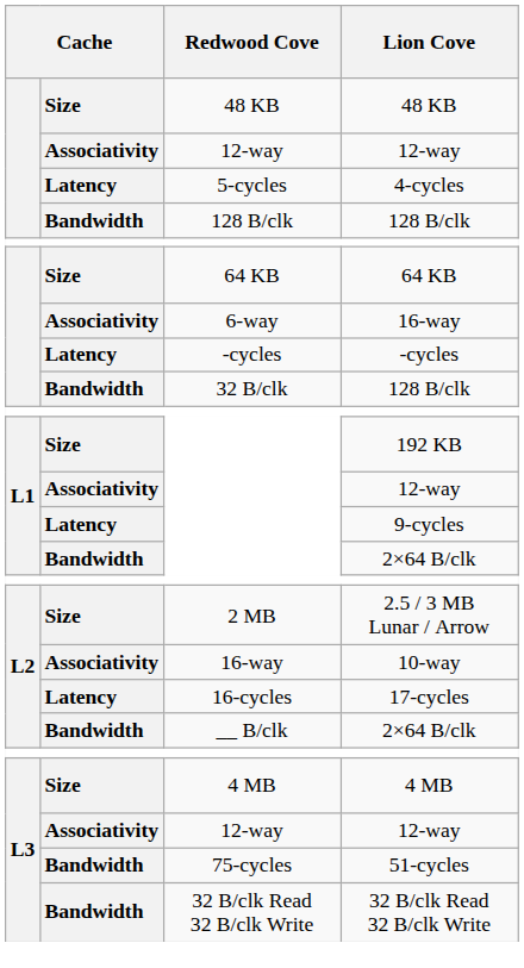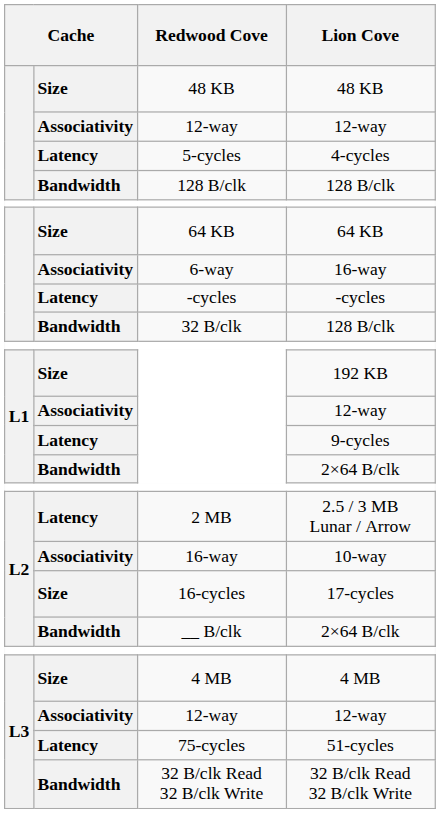2 MB | column 2: Size -> Latency
16-cycles | column 2: Latency -> Size
75-cycles | column 2: Bandwidth -> Latency
